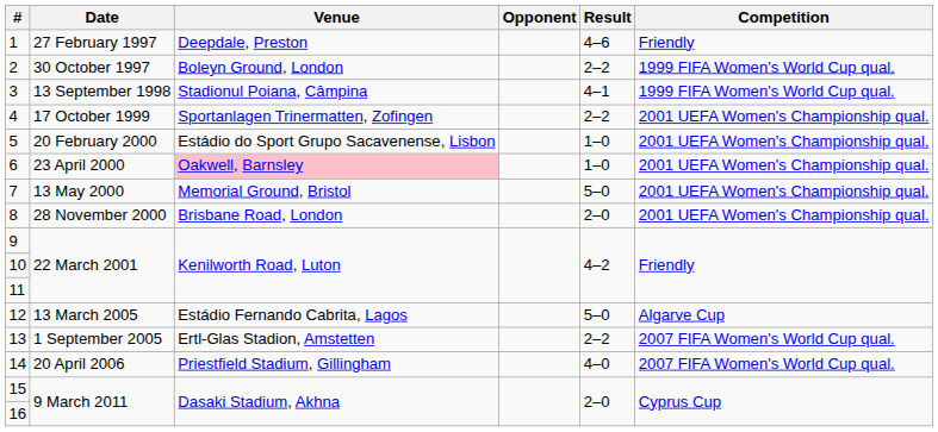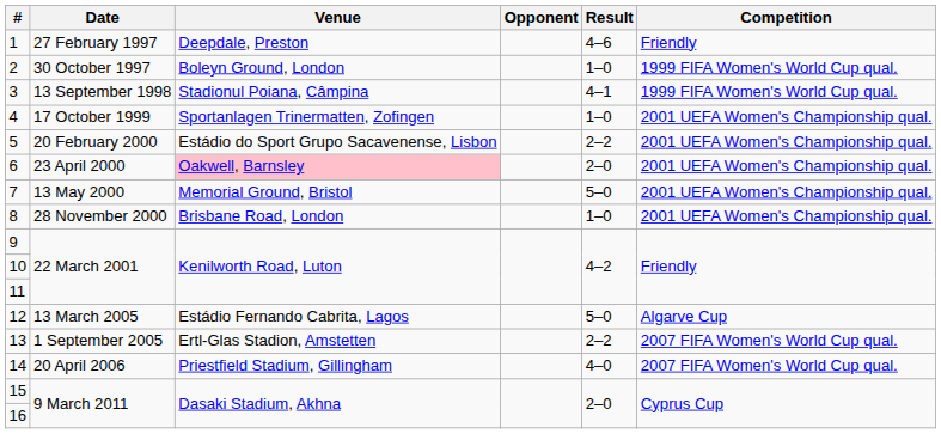2 | Result: 2–2 -> 1–0
4 | Result: 2–2 -> 1–0
5 | Result: 1–0 -> 2–2
6 | Result: 1–0 -> 2–0
8 | Result: 2–0 -> 1–0
